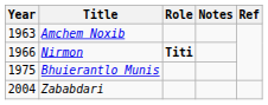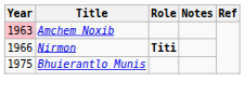Amchem Noxib | Year: no background -> pink background
- row: 2004 | Zababdari
